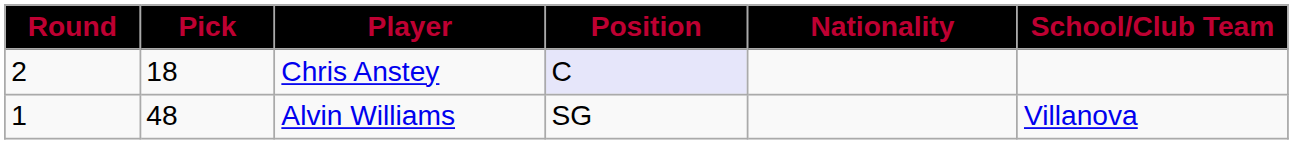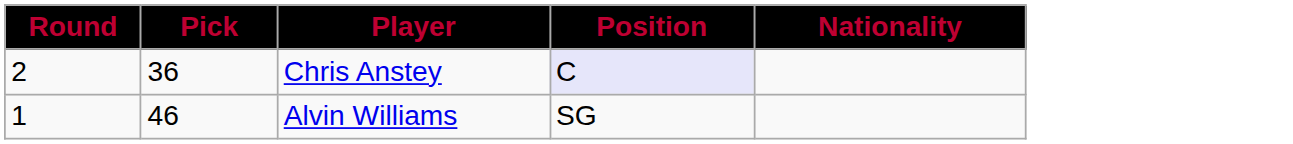- column: School/Club Team | Villanova
Chris Anstey | Pick: 18 -> 36
Alvin Williams | Pick: 48 -> 46
